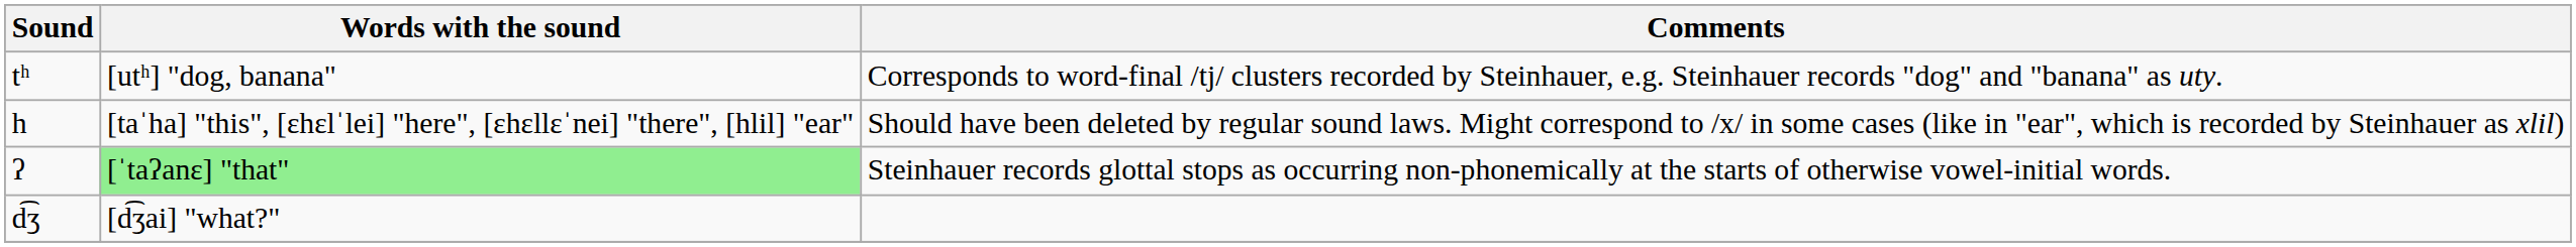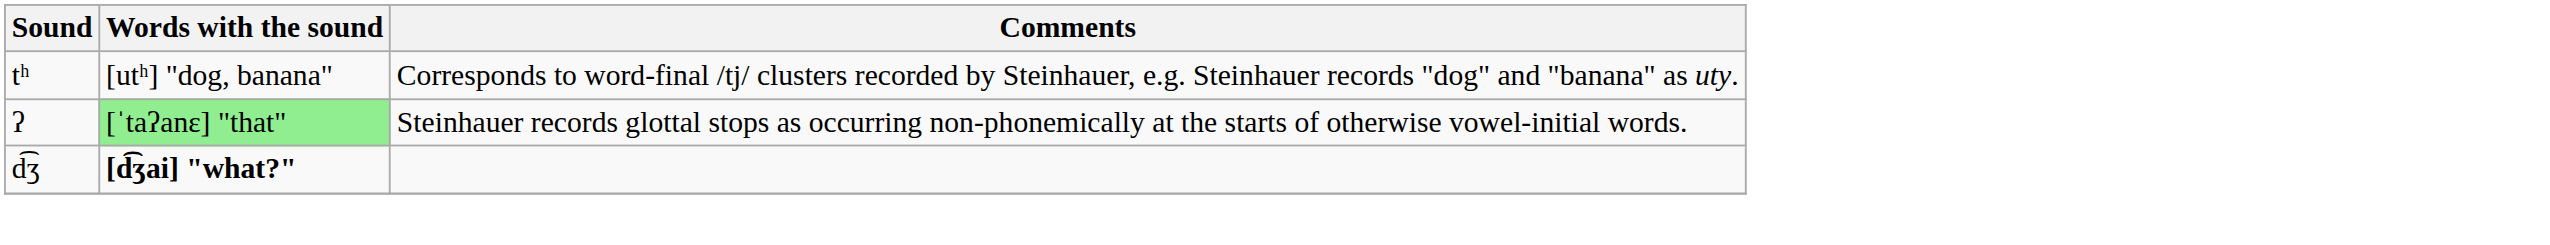- row: h | [taˈha] "this", [ɛhɛlˈlei] "here", [ɛhɛllɛˈnei] "there", [hlil] "ear" | Should have been deleted by regular sound laws. Might correspond to /x/ in some cases (like in "ear", which is recorded by Steinhauer as xlil)
d͡ʒ | Words with the sound: normal -> bold
